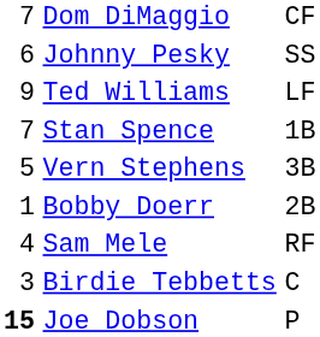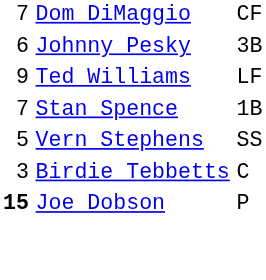Johnny Pesky | column 3: SS -> 3B
Vern Stephens | column 3: 3B -> SS
- row: 1 | Bobby Doerr | 2B
- row: 4 | Sam Mele | RF
